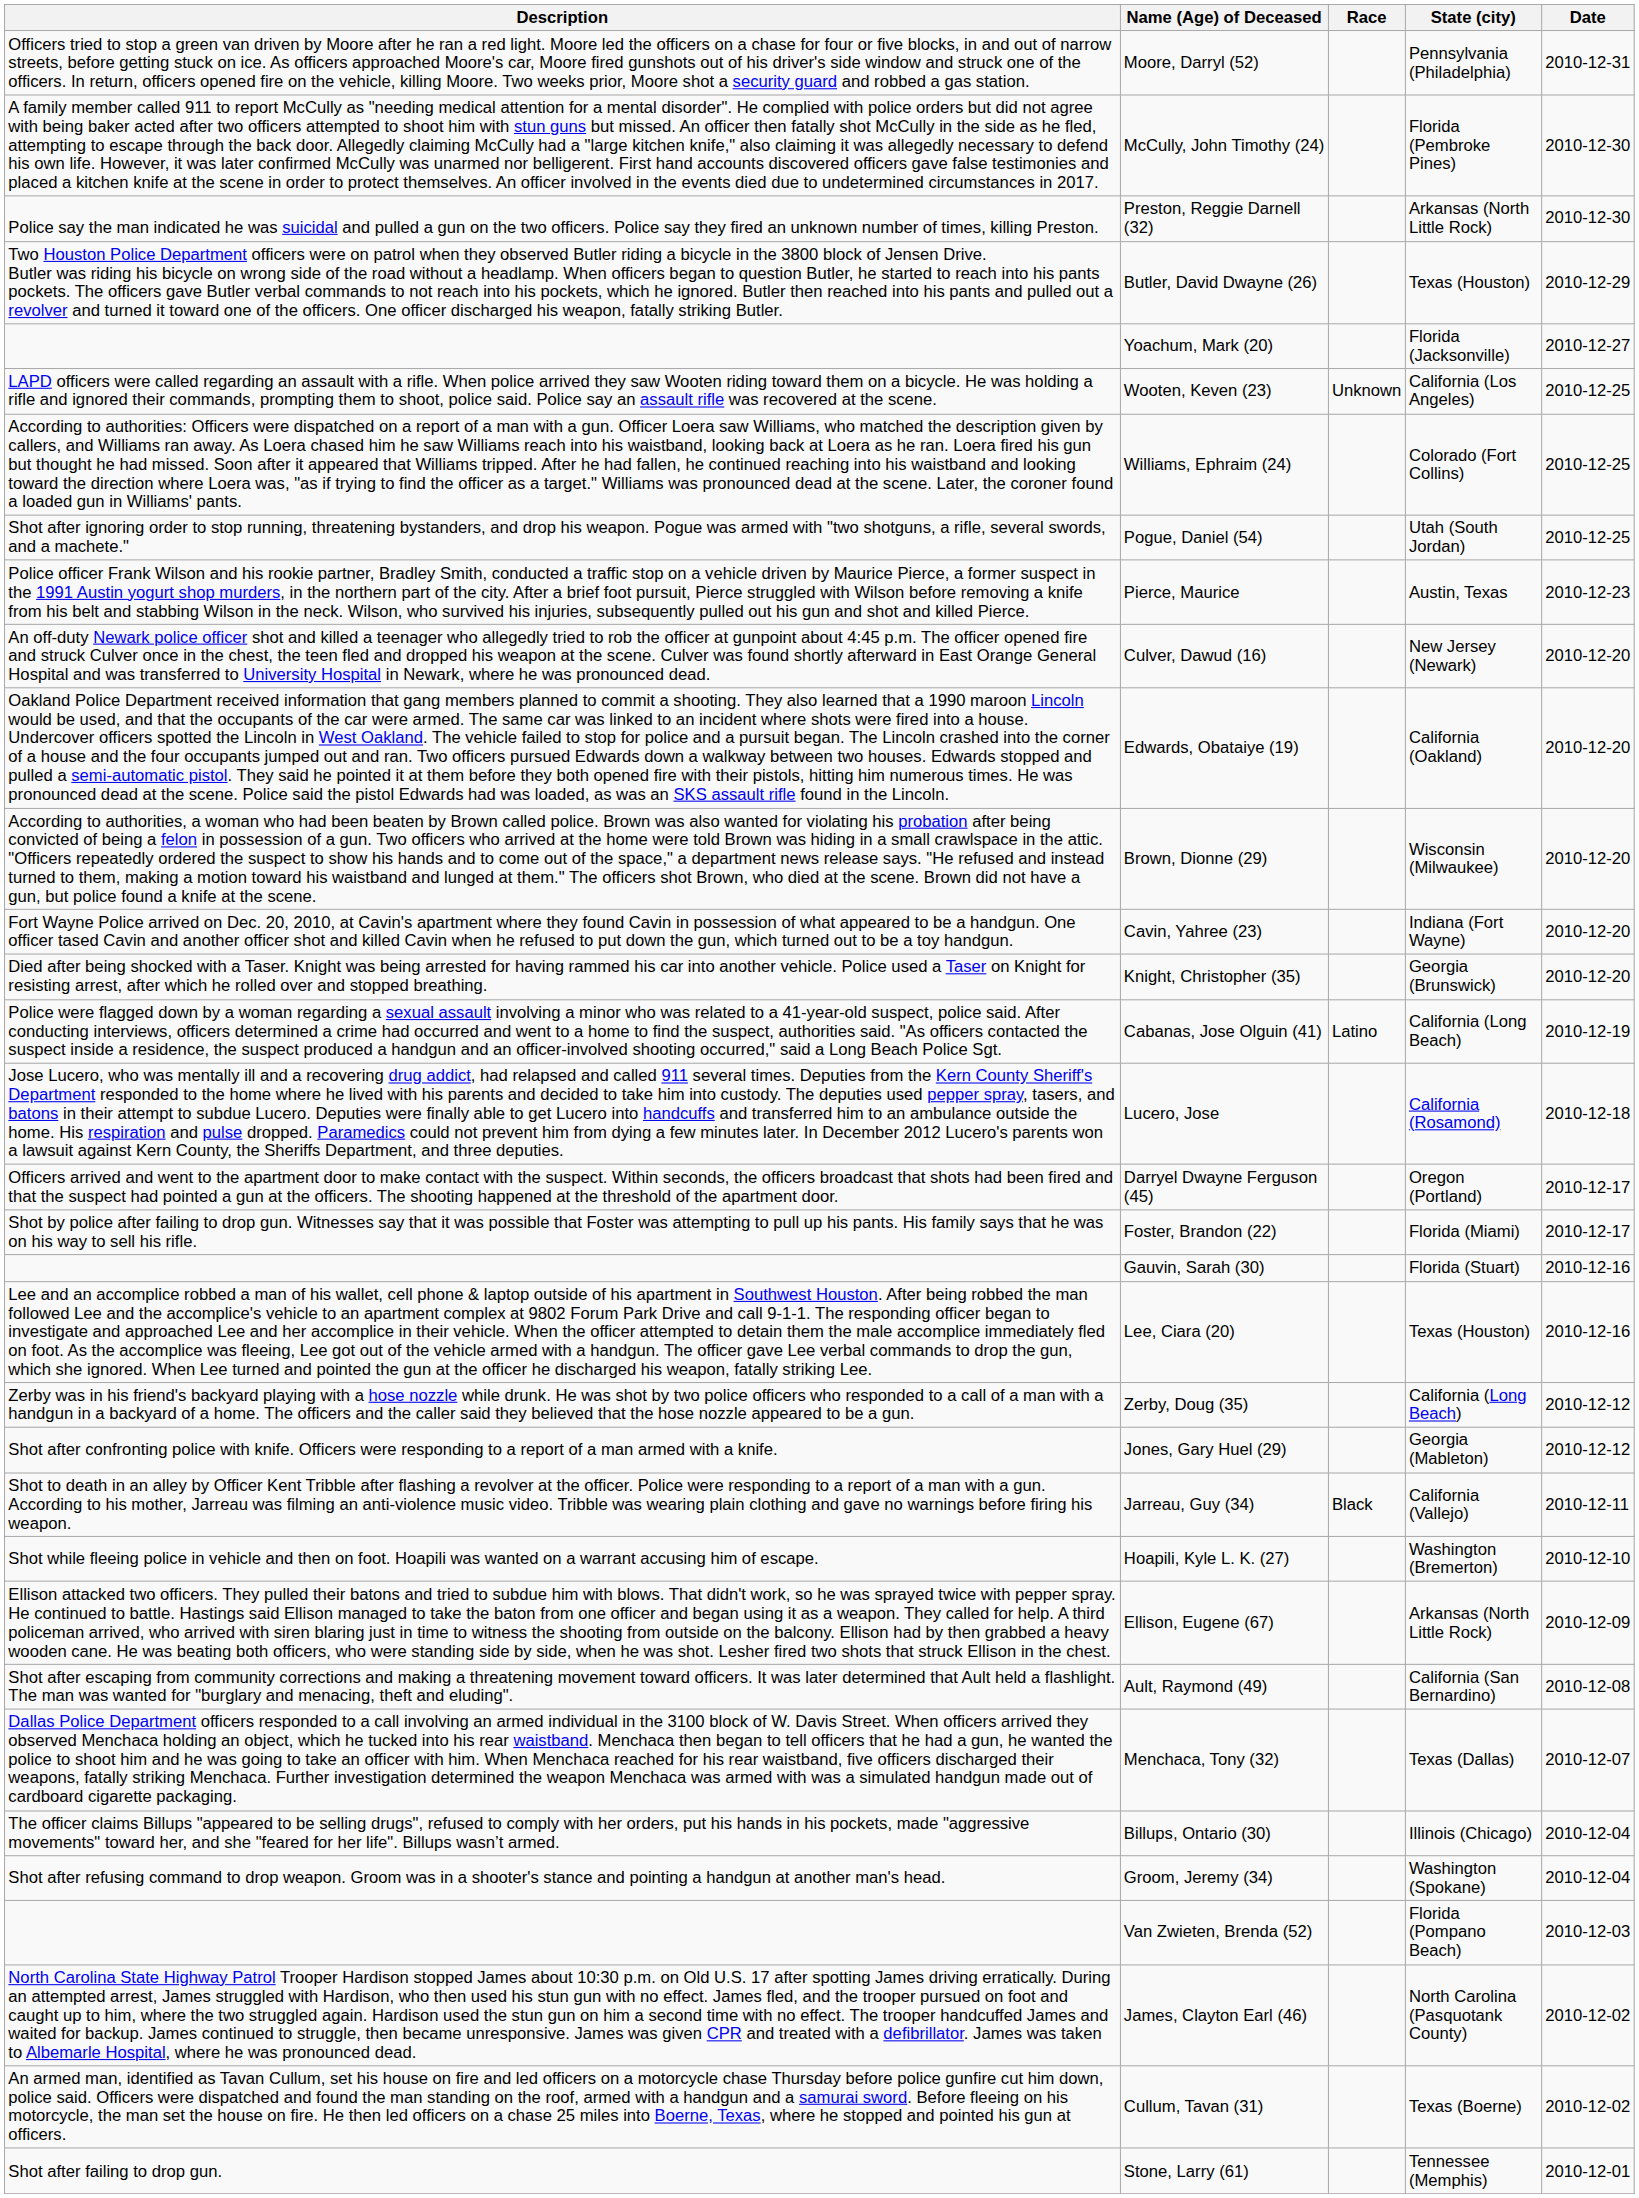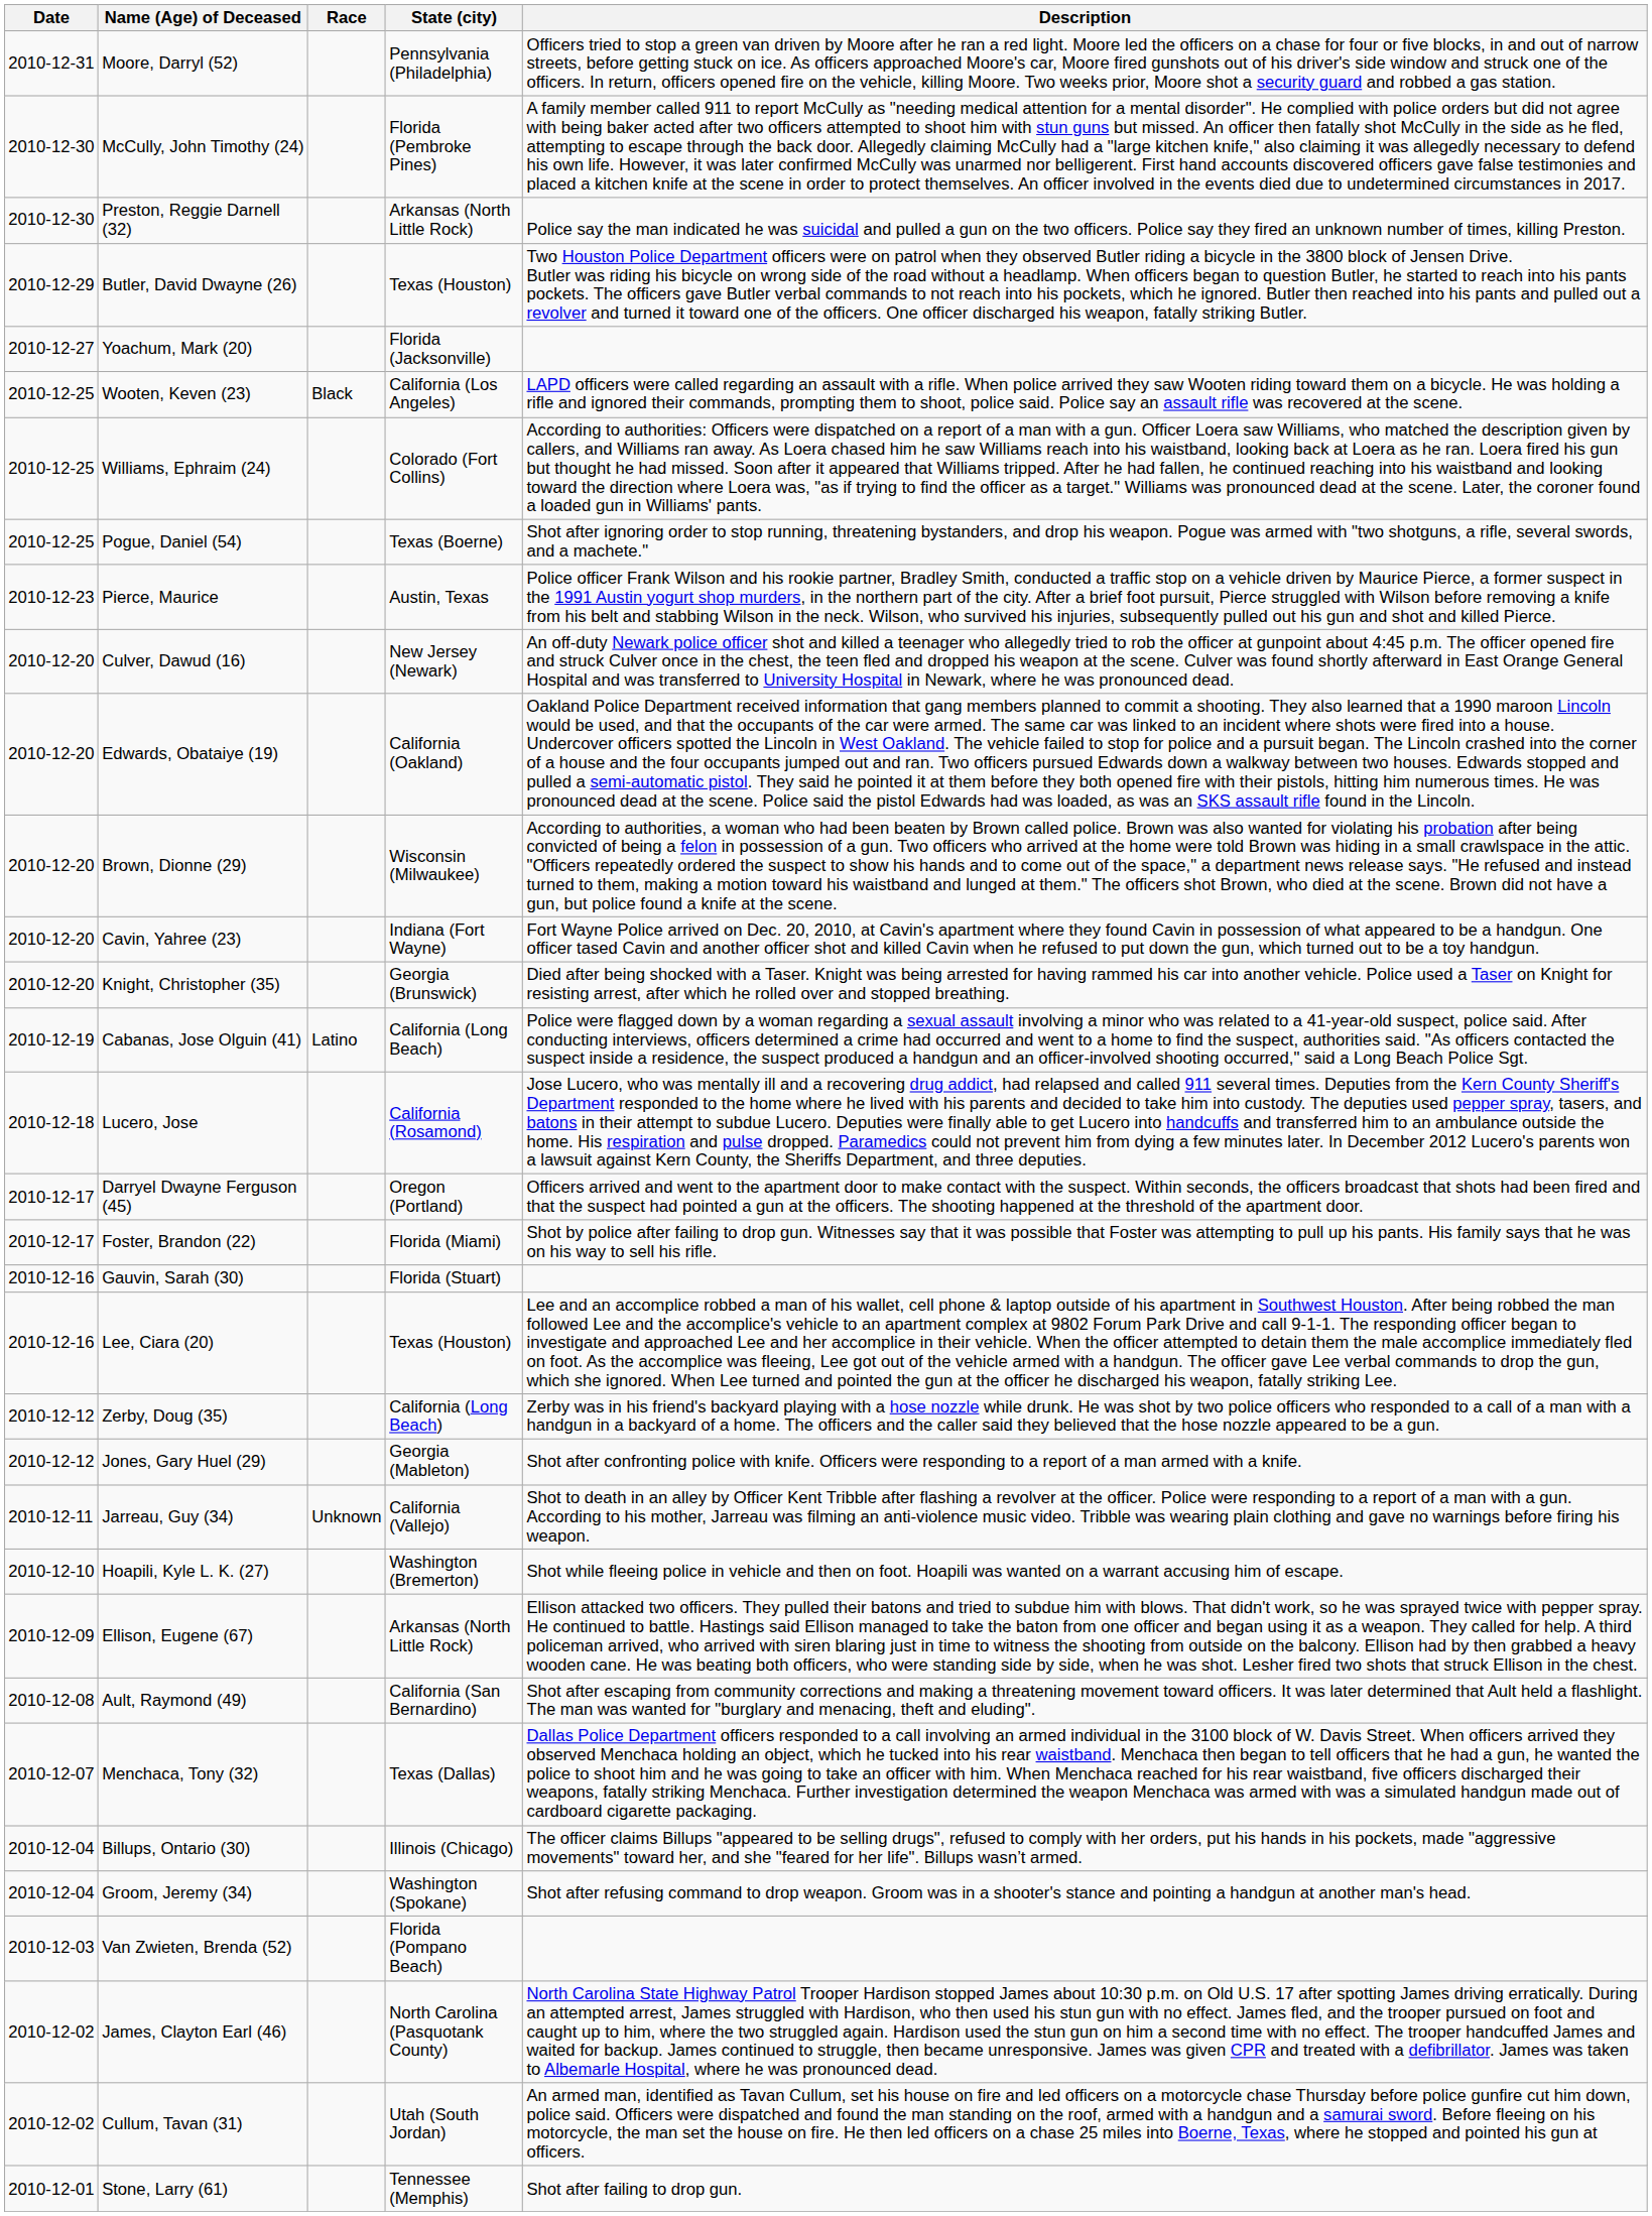columns swapped: Date <-> Description
Wooten, Keven (23) | Race: Unknown -> Black
Pogue, Daniel (54) | State (city): Utah (South Jordan) -> Texas (Boerne)
Jarreau, Guy (34) | Race: Black -> Unknown
Cullum, Tavan (31) | State (city): Texas (Boerne) -> Utah (South Jordan)
